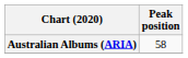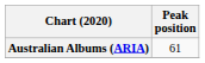Australian Albums (ARIA) | Peak position: 58 -> 61
